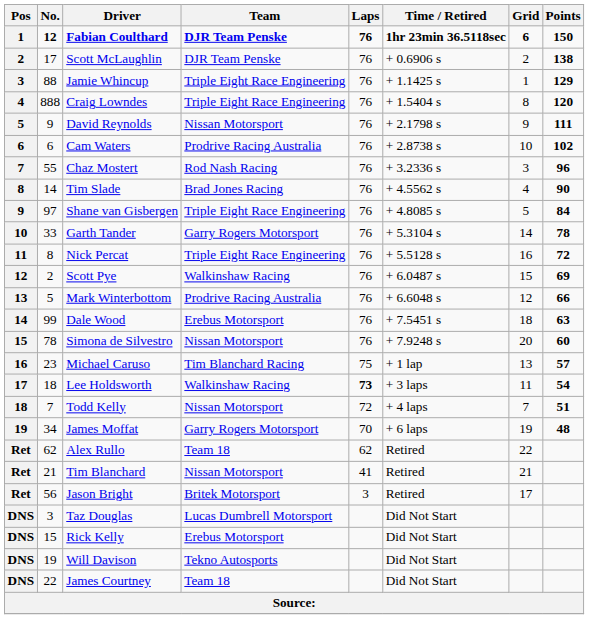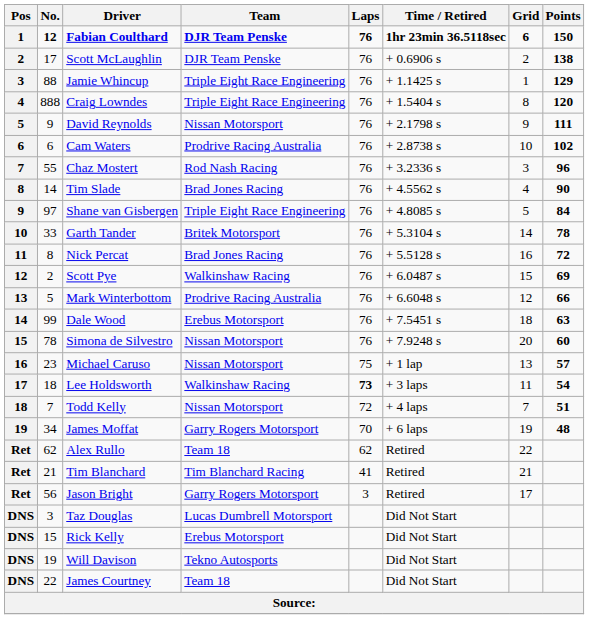Garth Tander | Team: Garry Rogers Motorsport -> Britek Motorsport
Nick Percat | Team: Triple Eight Race Engineering -> Brad Jones Racing
Michael Caruso | Team: Tim Blanchard Racing -> Nissan Motorsport
Tim Blanchard | Team: Nissan Motorsport -> Tim Blanchard Racing
Jason Bright | Team: Britek Motorsport -> Garry Rogers Motorsport
